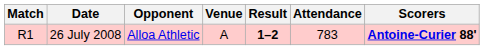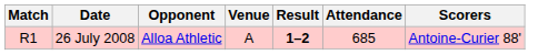26 July 2008 | Attendance: 783 -> 685
26 July 2008 | Scorers: bold -> normal
